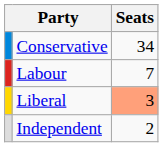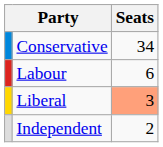Labour | Seats: 7 -> 6
